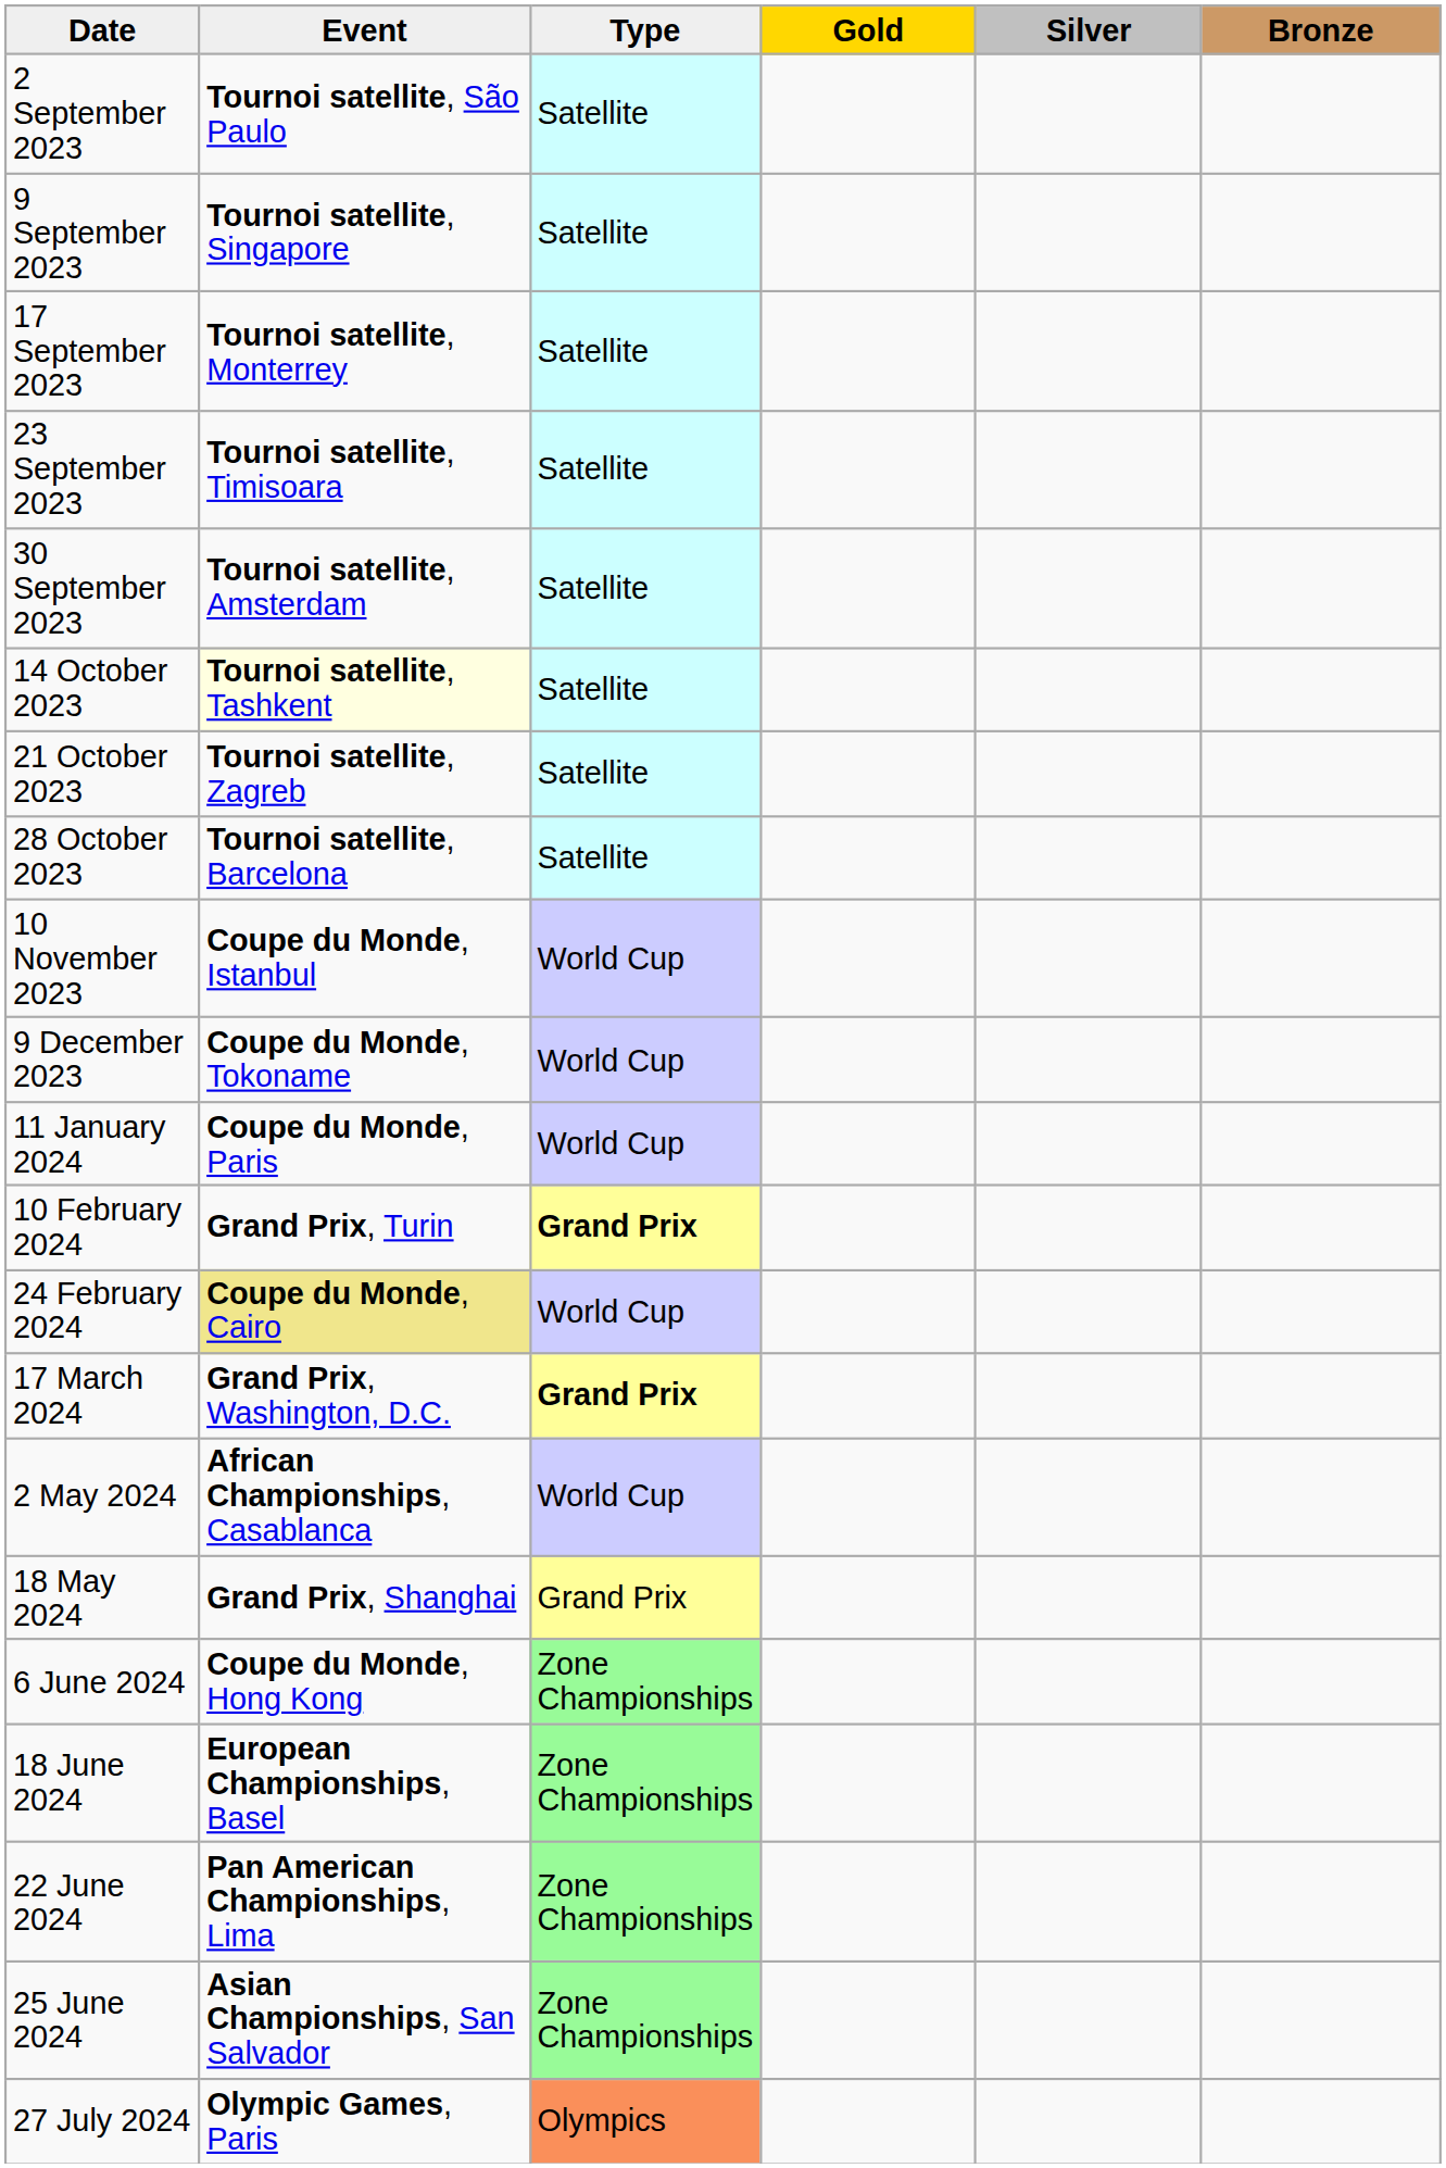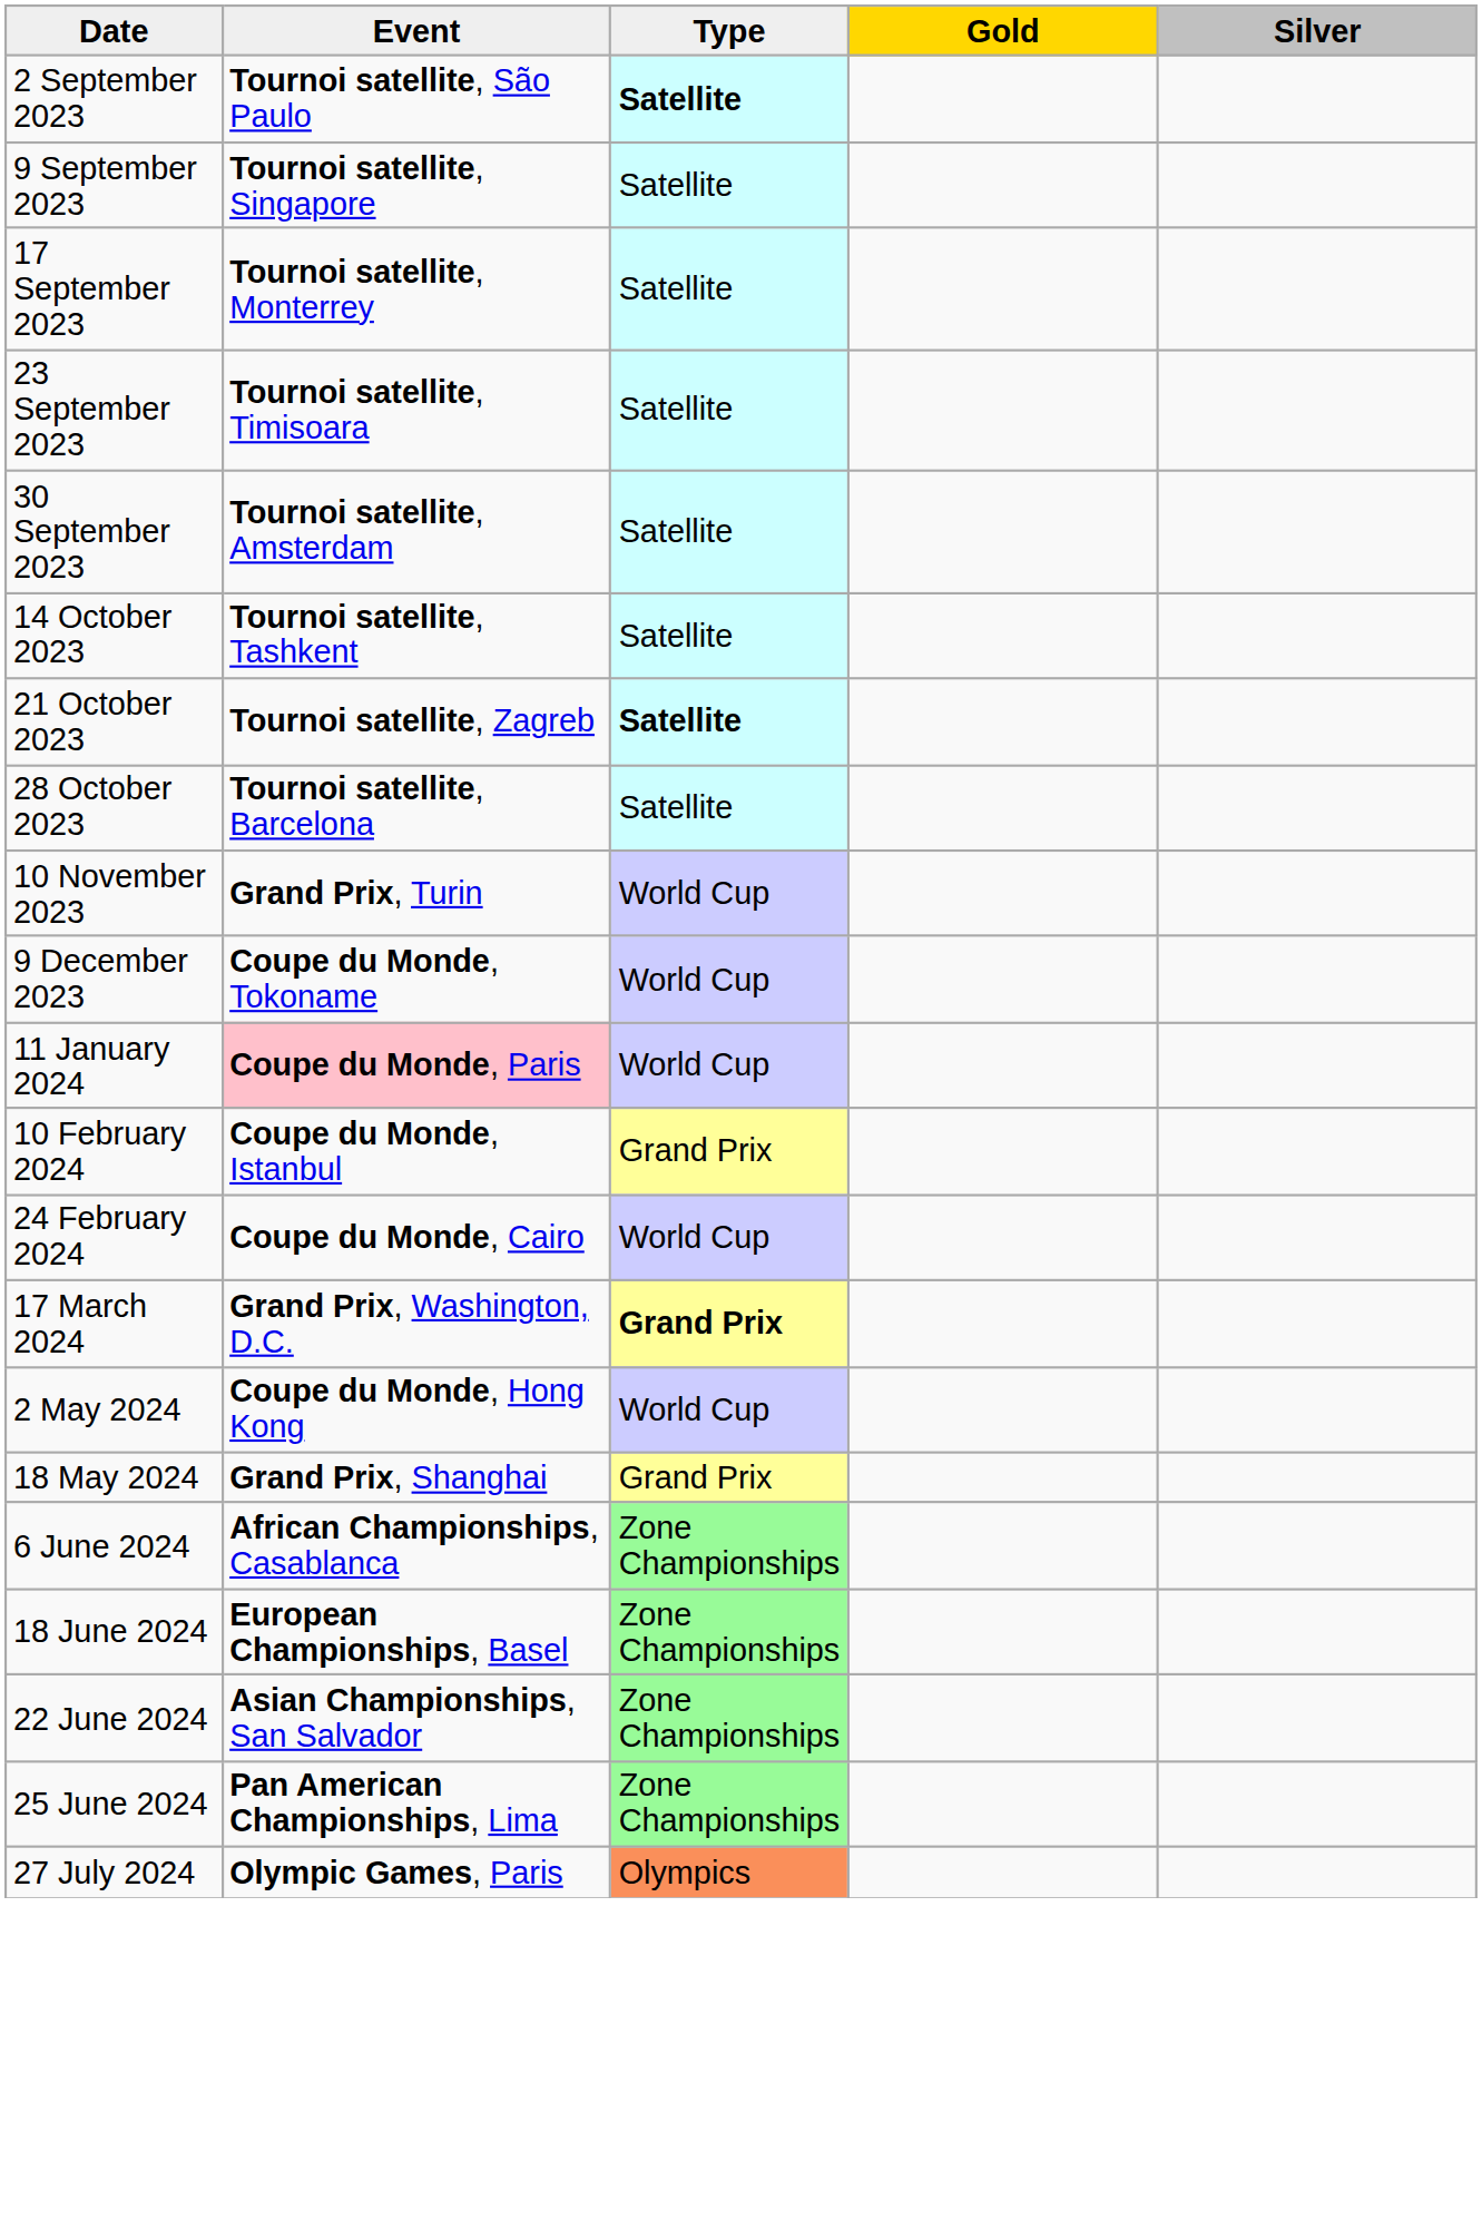- column: Bronze
2 September 2023 | Type: normal -> bold
14 October 2023 | Event: lightyellow background -> no background
21 October 2023 | Type: normal -> bold
10 November 2023 | Event: Coupe du Monde, Istanbul -> Grand Prix, Turin
11 January 2024 | Event: no background -> pink background
10 February 2024 | Event: Grand Prix, Turin -> Coupe du Monde, Istanbul
10 February 2024 | Type: bold -> normal
24 February 2024 | Event: khaki background -> no background
2 May 2024 | Event: African Championships, Casablanca -> Coupe du Monde, Hong Kong
6 June 2024 | Event: Coupe du Monde, Hong Kong -> African Championships, Casablanca
22 June 2024 | Event: Pan American Championships, Lima -> Asian Championships, San Salvador
25 June 2024 | Event: Asian Championships, San Salvador -> Pan American Championships, Lima
